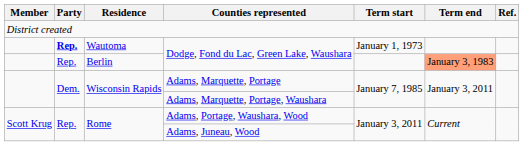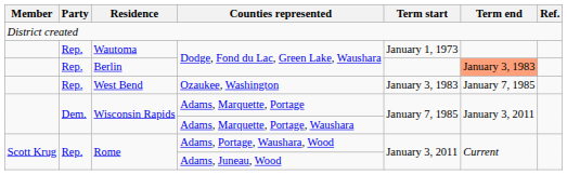Wautoma / Dodge, Fond du Lac, Green Lake, Waushara | Party: bold -> normal
+ row: Rep. | West Bend | Ozaukee, Washington | January 3, 1983 | January 7, 1985
